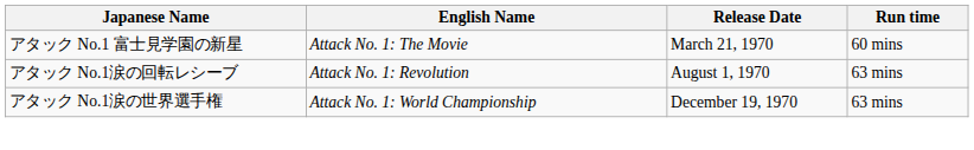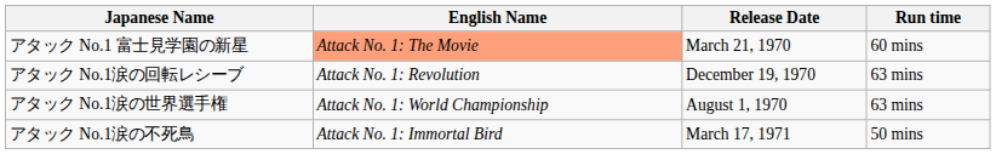アタック No.1 富士見学園の新星 | English Name: no background -> lightsalmon background
アタック No.1涙の回転レシーブ | Release Date: August 1, 1970 -> December 19, 1970
アタック No.1涙の世界選手権 | Release Date: December 19, 1970 -> August 1, 1970
+ row: アタック No.1涙の不死鳥 | Attack No. 1: Immortal Bird | March 17, 1971 | 50 mins
